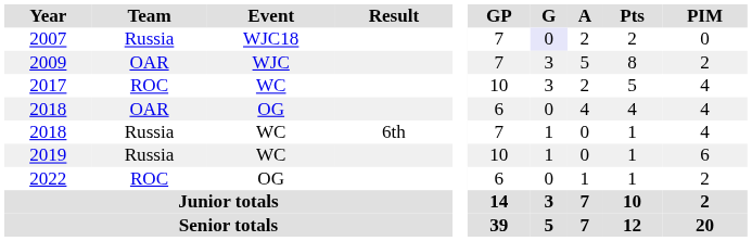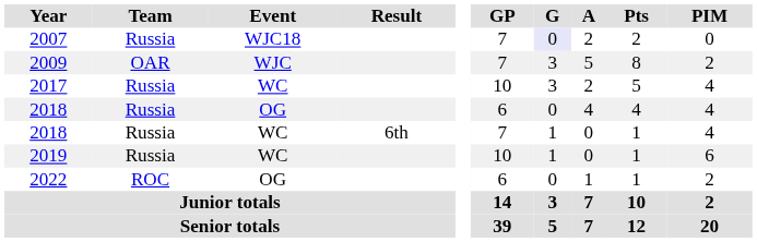2017 | Team: ROC -> Russia
2018 / OG | Team: OAR -> Russia
